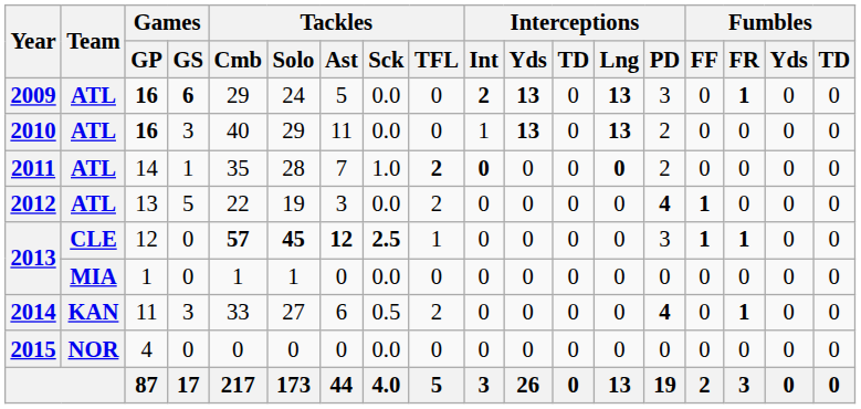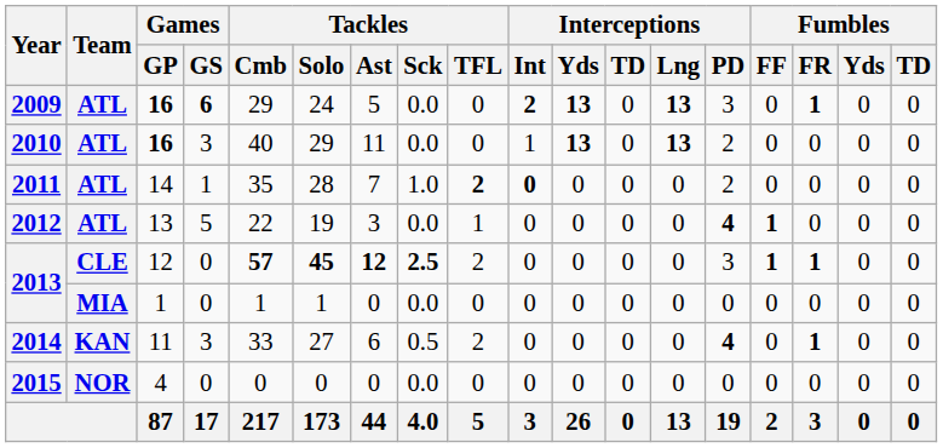2011 | Interceptions / Lng: bold -> normal
2012 | Tackles / TFL: 2 -> 1
2013 / 12 | Tackles / TFL: 1 -> 2
